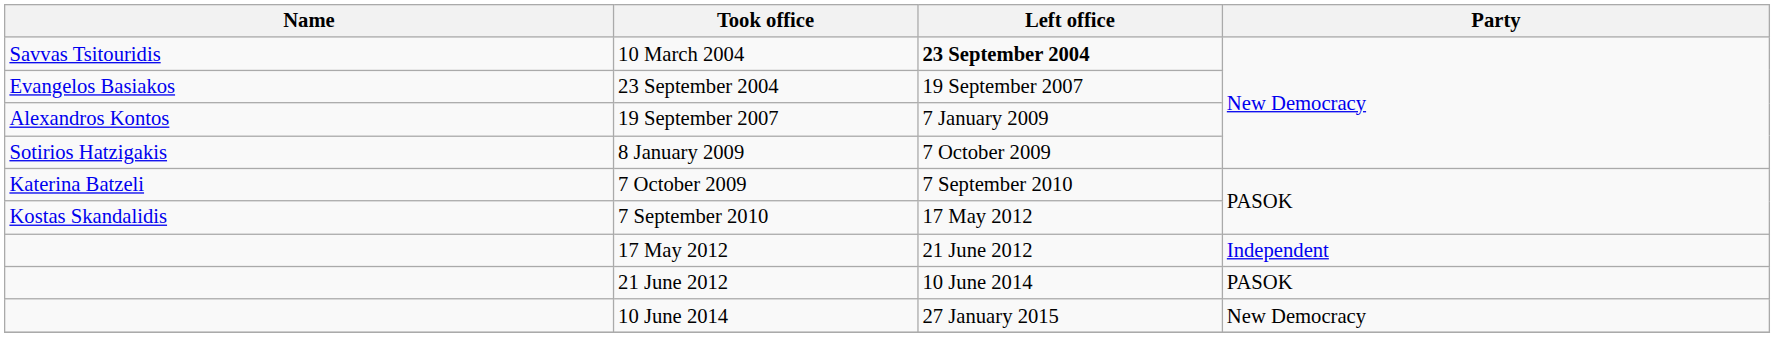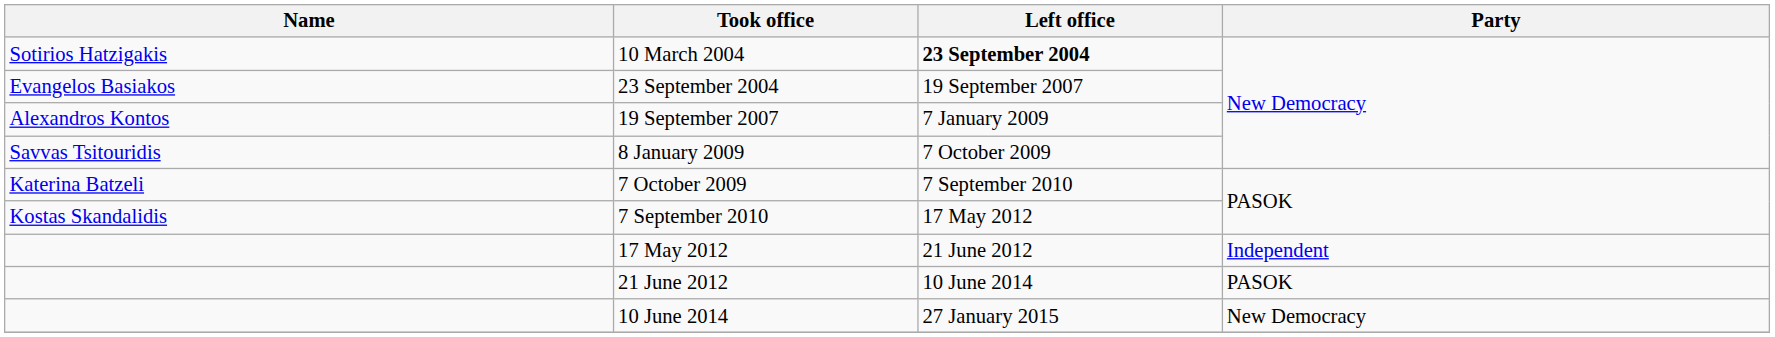10 March 2004 | Name: Savvas Tsitouridis -> Sotirios Hatzigakis
8 January 2009 | Name: Sotirios Hatzigakis -> Savvas Tsitouridis
